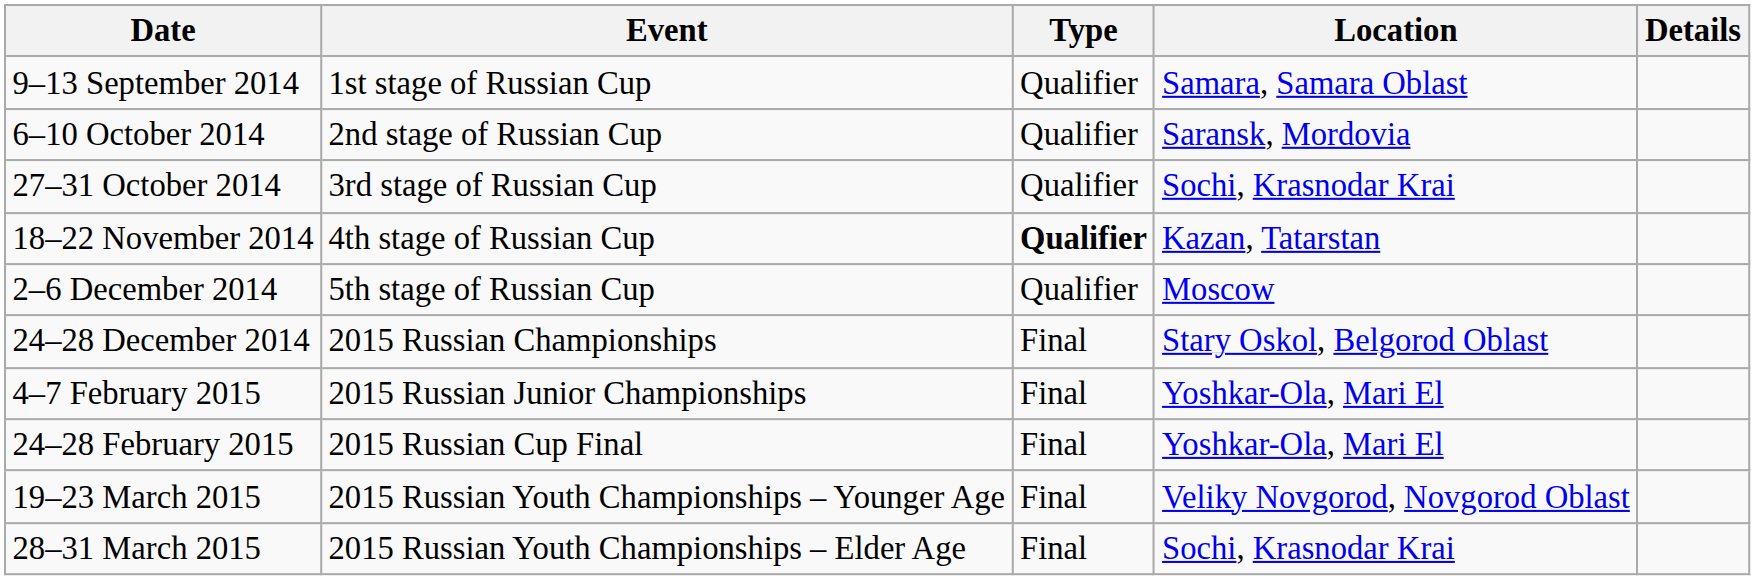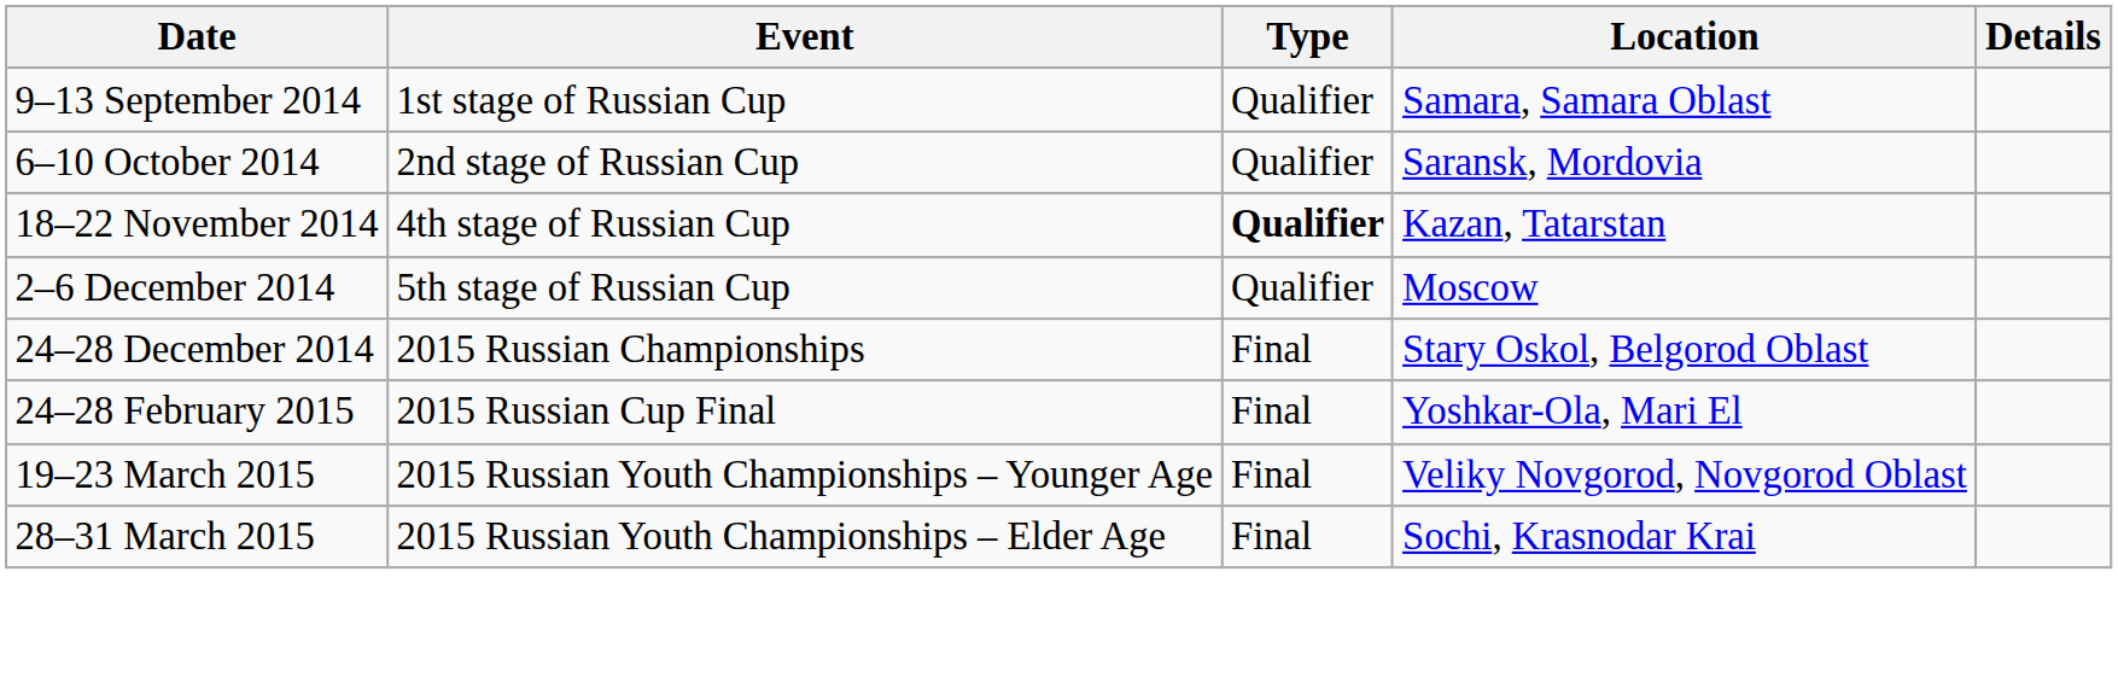- row: 27–31 October 2014 | 3rd stage of Russian Cup | Qualifier | Sochi, Krasnodar Krai
- row: 4–7 February 2015 | 2015 Russian Junior Championships | Final | Yoshkar-Ola, Mari El
